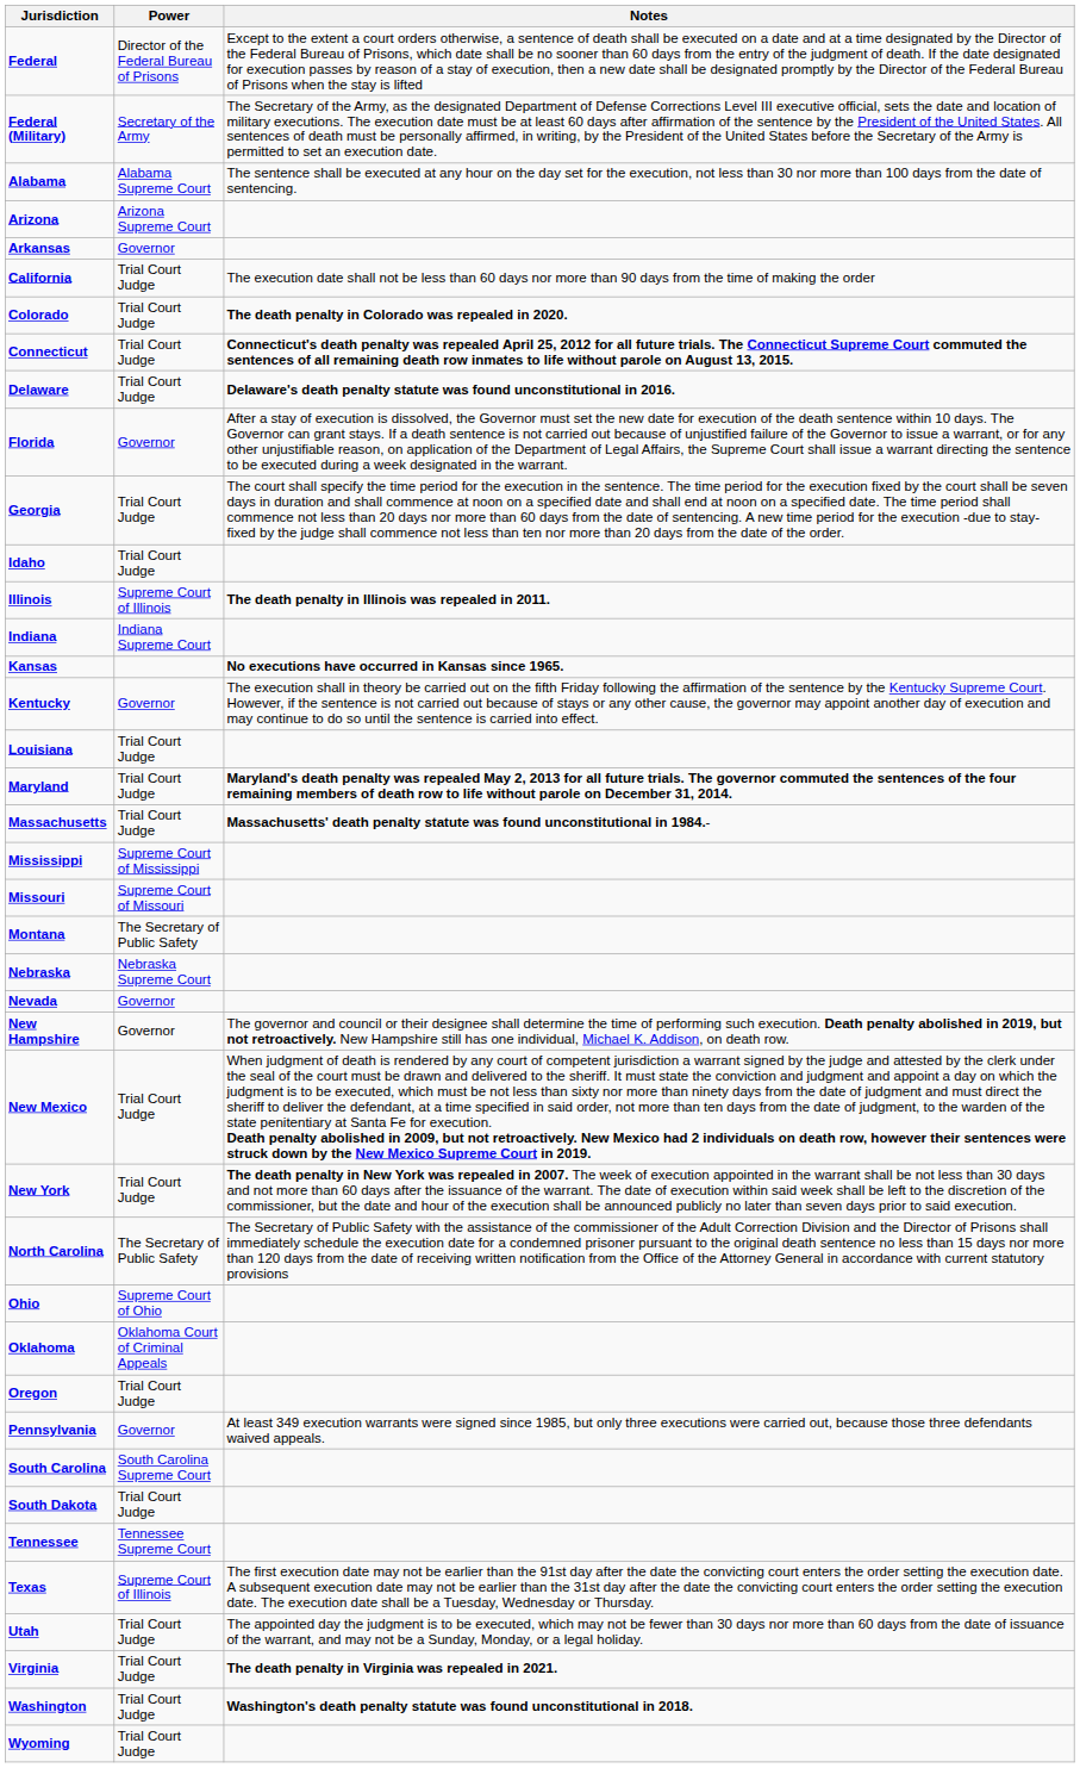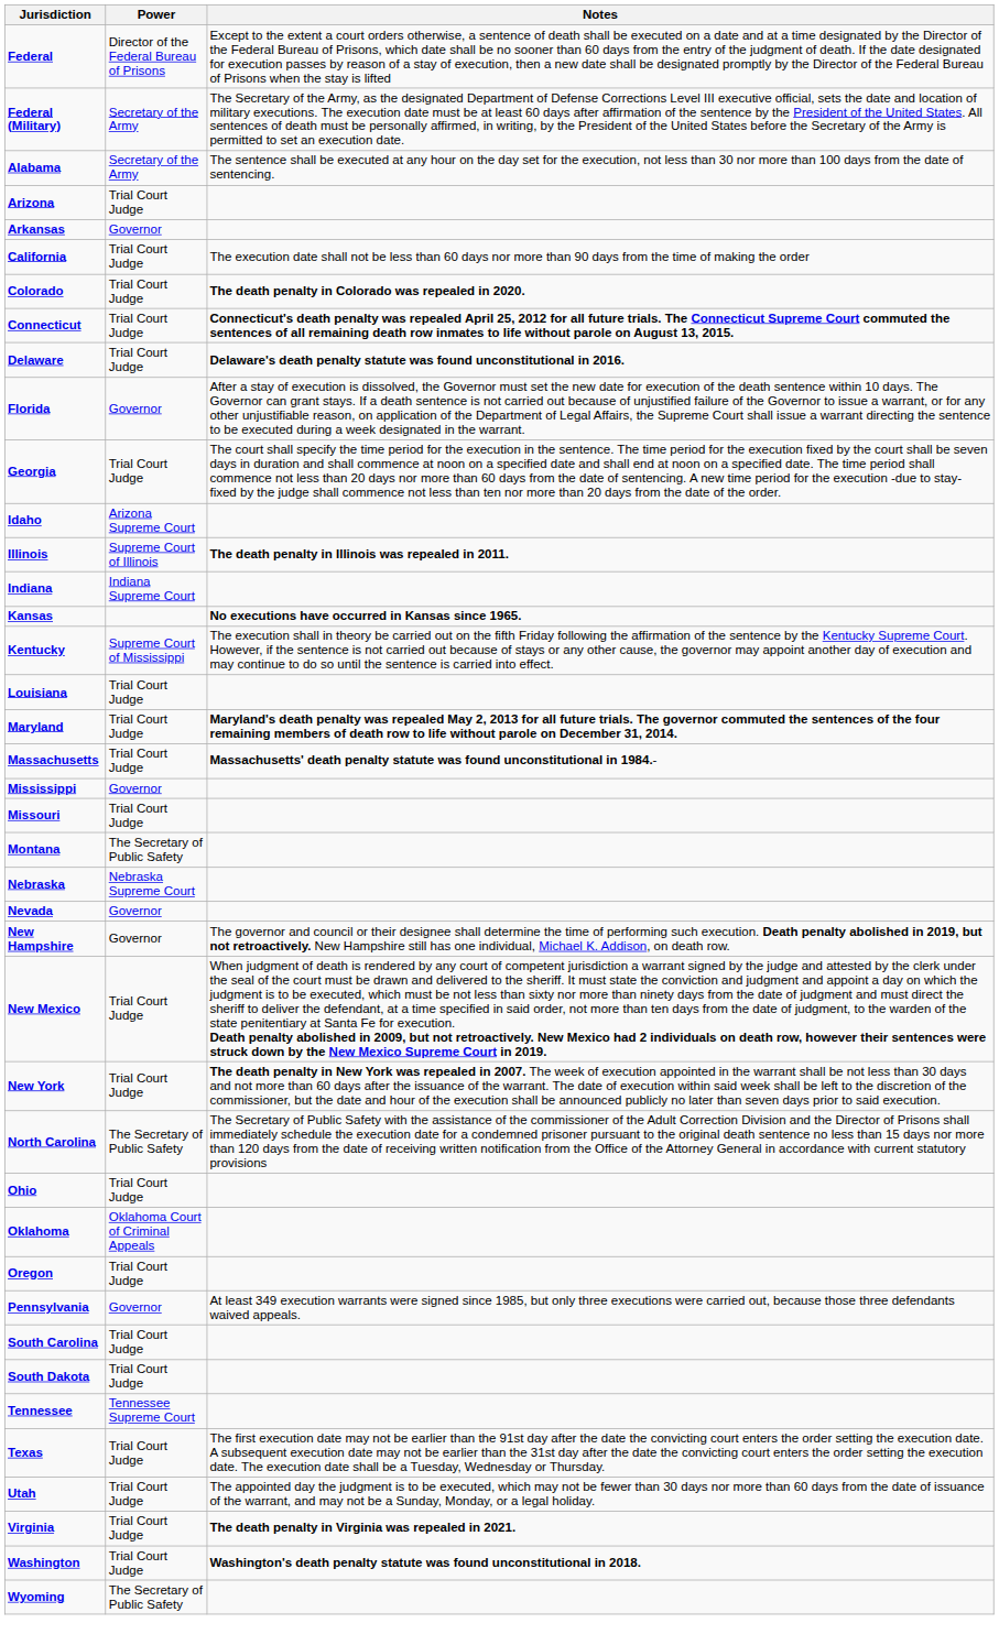Alabama | Power: Alabama Supreme Court -> Secretary of the Army
Arizona | Power: Arizona Supreme Court -> Trial Court Judge
Idaho | Power: Trial Court Judge -> Arizona Supreme Court
Kentucky | Power: Governor -> Supreme Court of Mississippi
Mississippi | Power: Supreme Court of Mississippi -> Governor
Missouri | Power: Supreme Court of Missouri -> Trial Court Judge
Ohio | Power: Supreme Court of Ohio -> Trial Court Judge
South Carolina | Power: South Carolina Supreme Court -> Trial Court Judge
Texas | Power: Supreme Court of Illinois -> Trial Court Judge
Wyoming | Power: Trial Court Judge -> The Secretary of Public Safety
